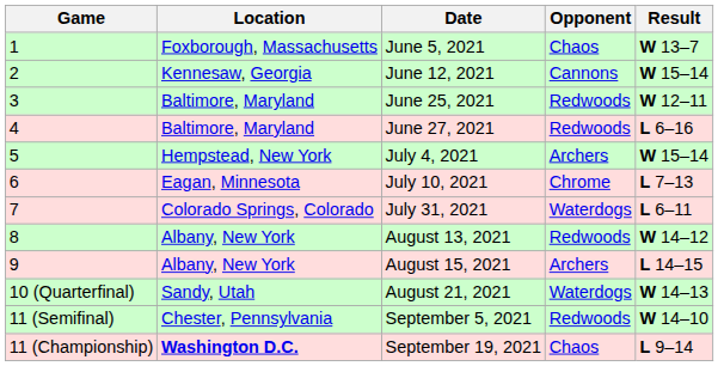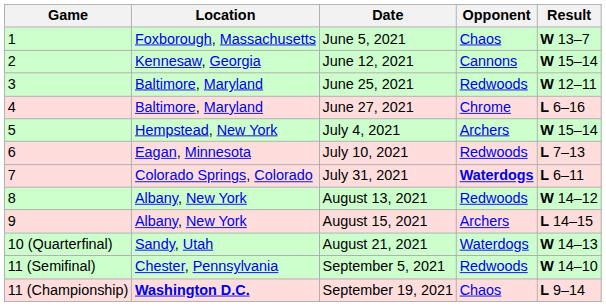June 27, 2021 | Opponent: Redwoods -> Chrome
July 10, 2021 | Opponent: Chrome -> Redwoods
July 31, 2021 | Opponent: normal -> bold
